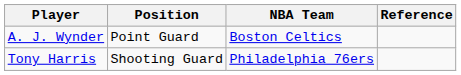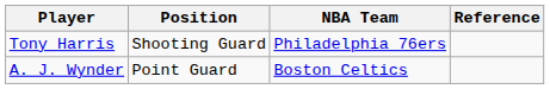rows swapped: A. J. Wynder <-> Tony Harris
